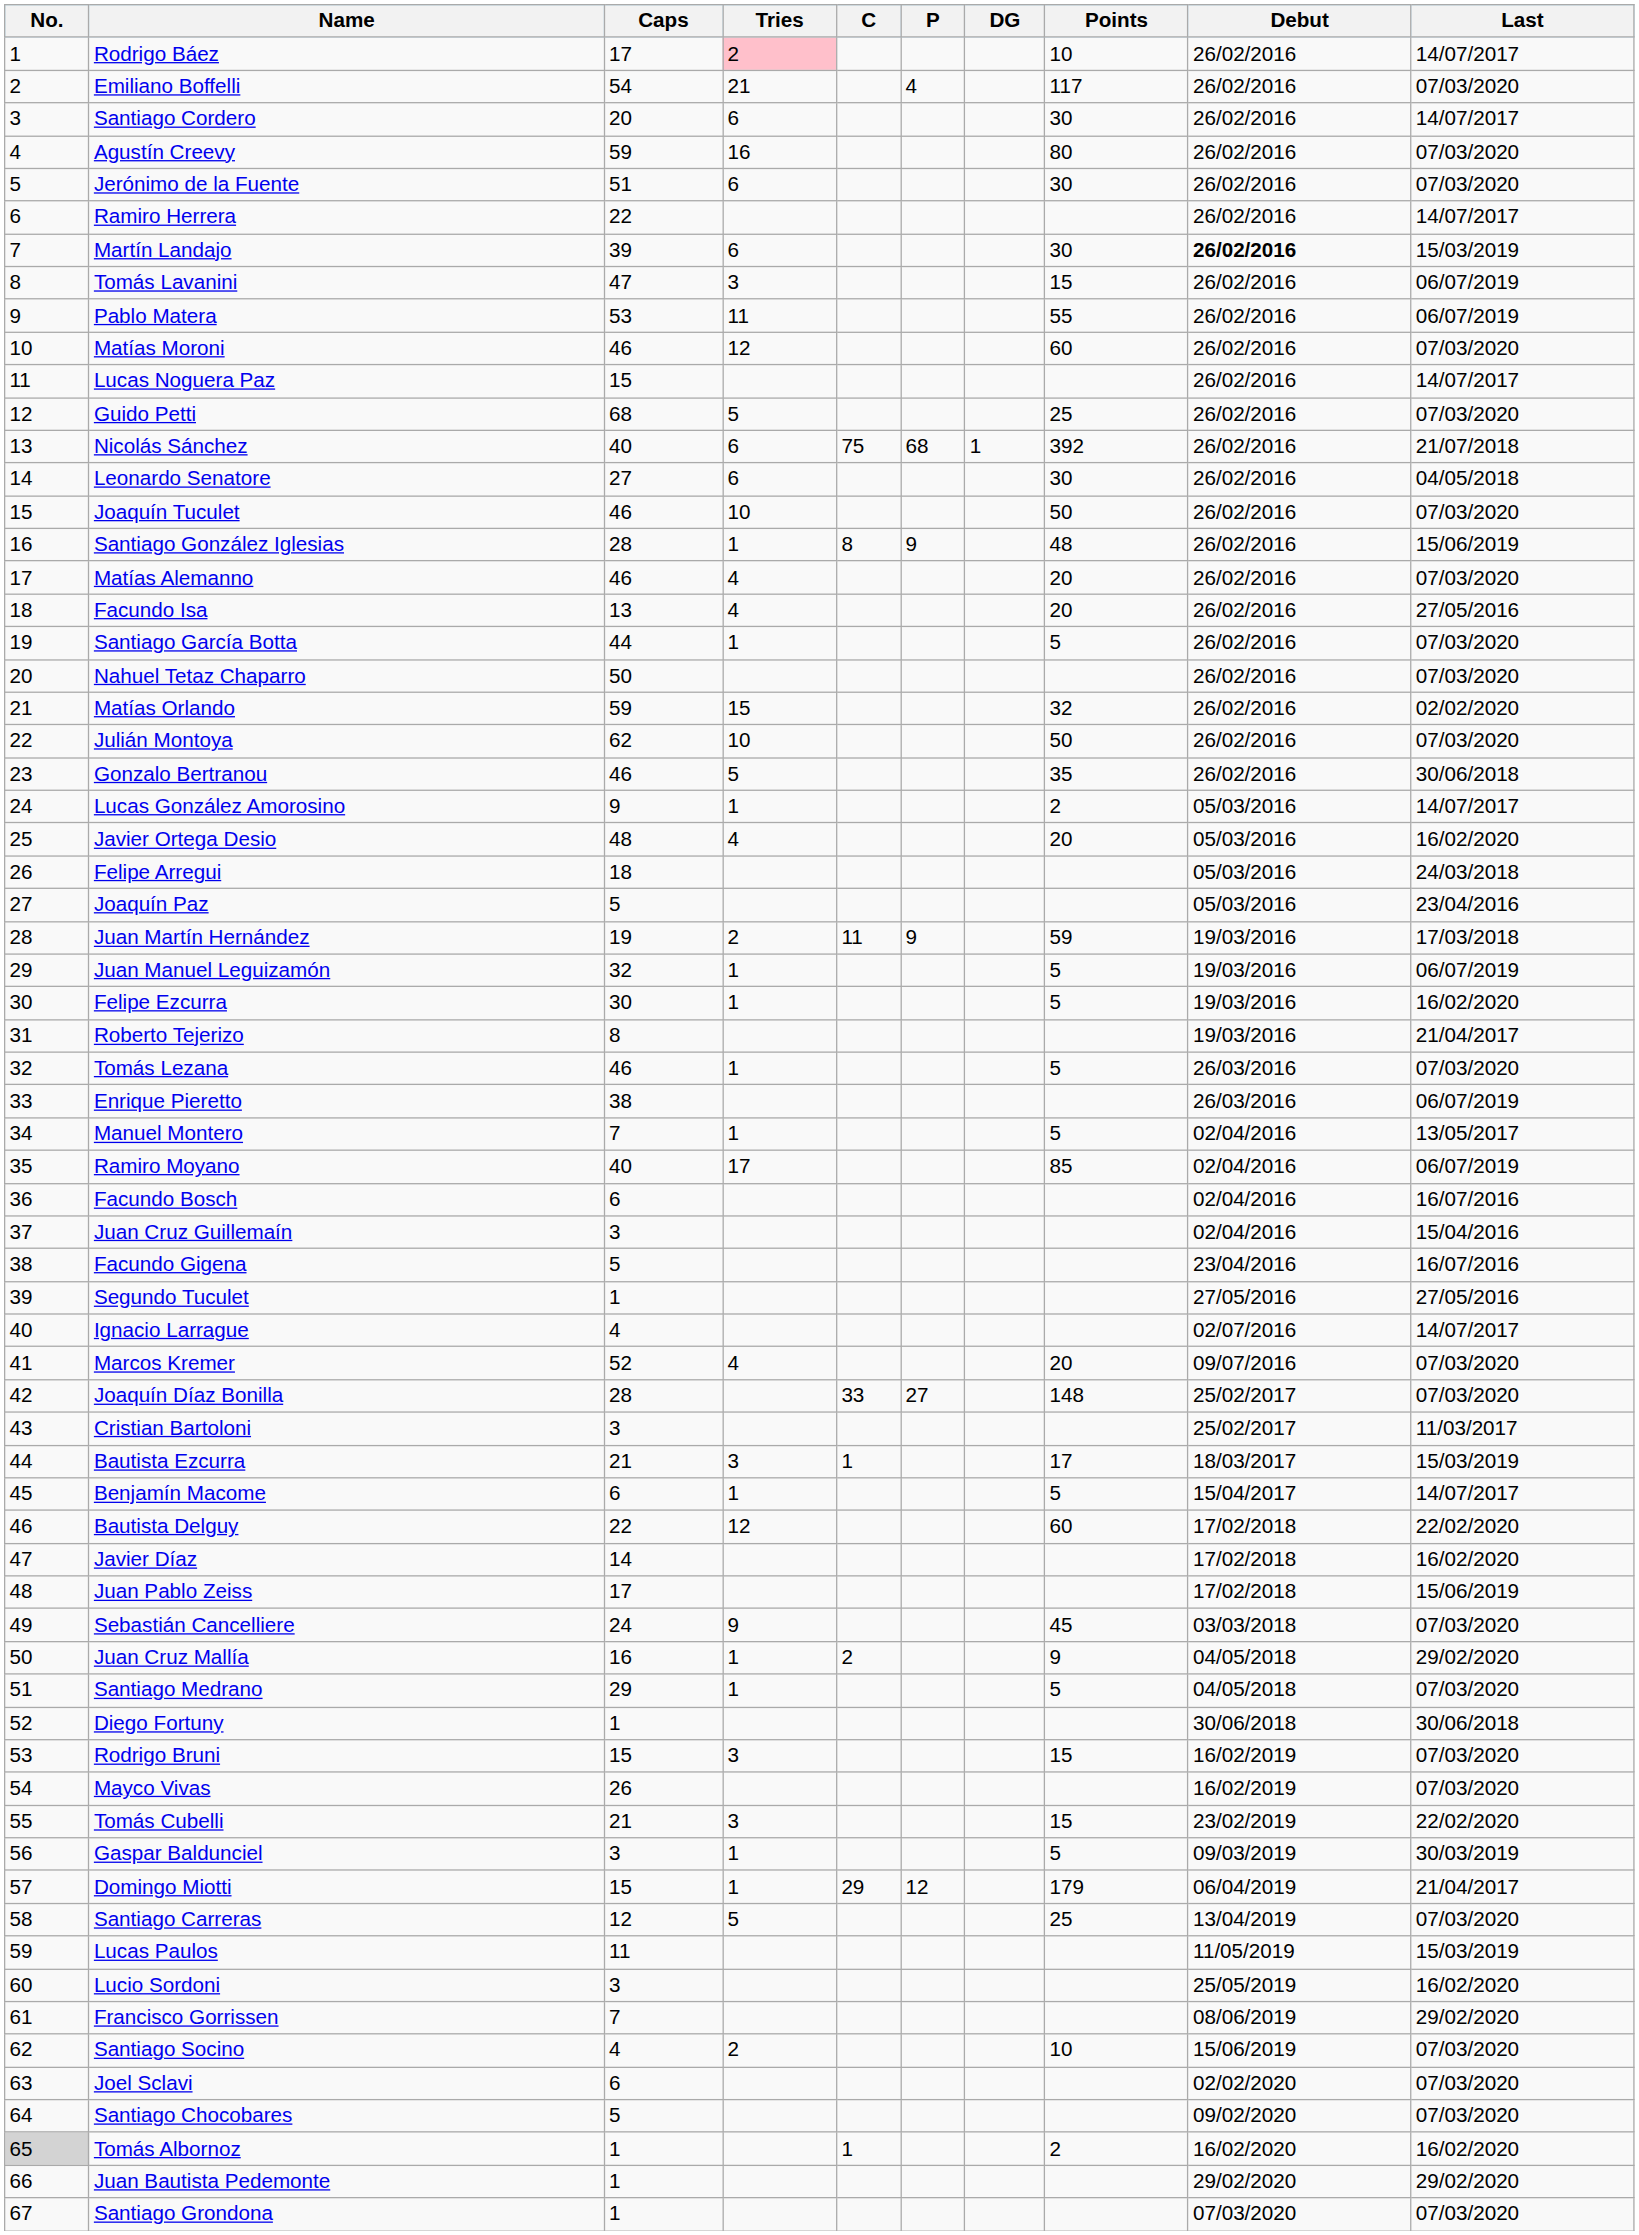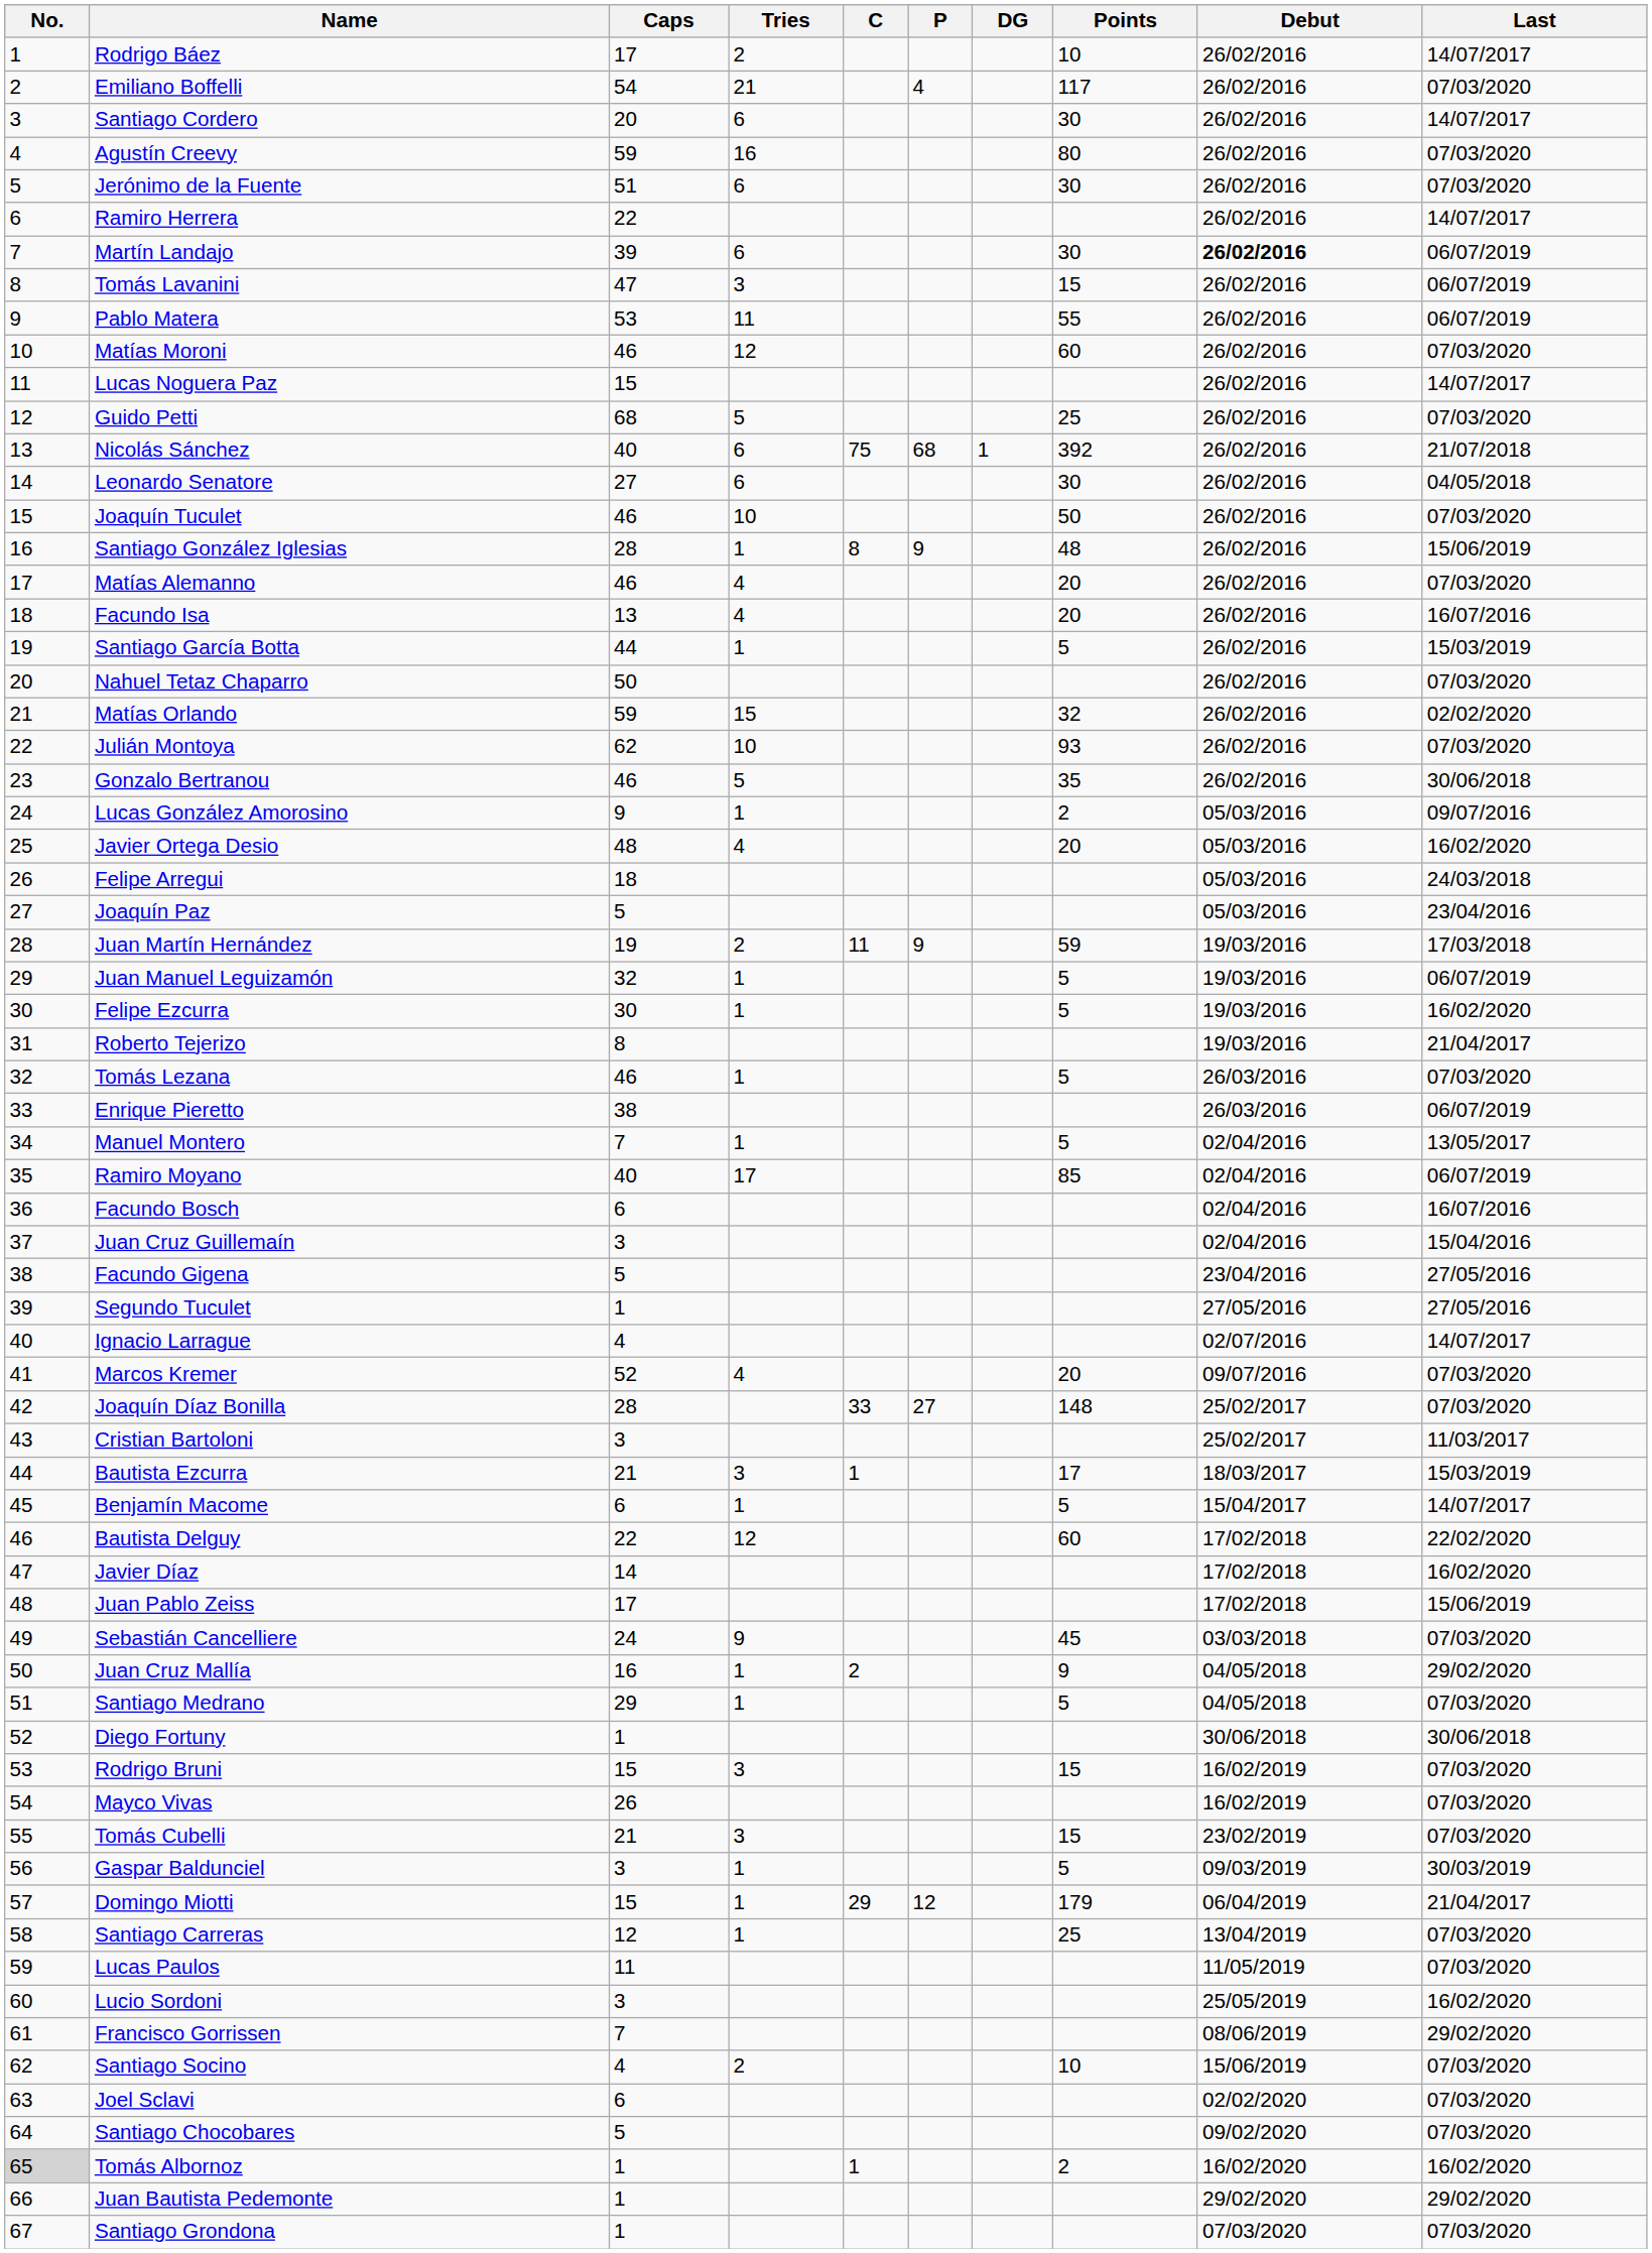Rodrigo Báez | Tries: pink background -> no background
Martín Landajo | Last: 15/03/2019 -> 06/07/2019
Facundo Isa | Last: 27/05/2016 -> 16/07/2016
Santiago García Botta | Last: 07/03/2020 -> 15/03/2019
Julián Montoya | Points: 50 -> 93
Lucas González Amorosino | Last: 14/07/2017 -> 09/07/2016
Facundo Gigena | Last: 16/07/2016 -> 27/05/2016
Tomás Cubelli | Last: 22/02/2020 -> 07/03/2020
Santiago Carreras | Tries: 5 -> 1
Lucas Paulos | Last: 15/03/2019 -> 07/03/2020
